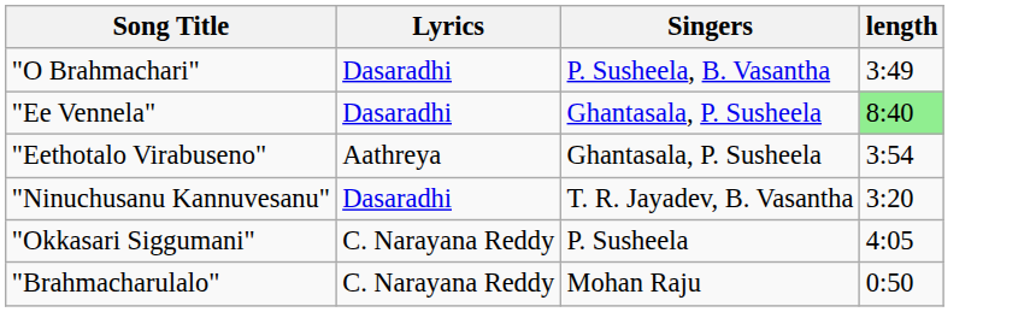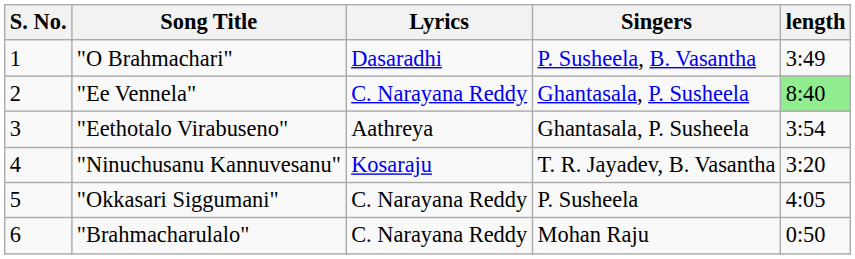+ column: S. No. | 1 | 2 | 3 | 4 | 5 | 6
"Ee Vennela" | Lyrics: Dasaradhi -> C. Narayana Reddy
"Ninuchusanu Kannuvesanu" | Lyrics: Dasaradhi -> Kosaraju
